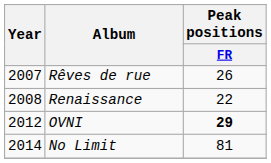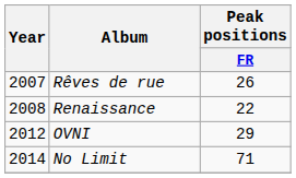OVNI | Peak positions / FR: bold -> normal
No Limit | Peak positions / FR: 81 -> 71
